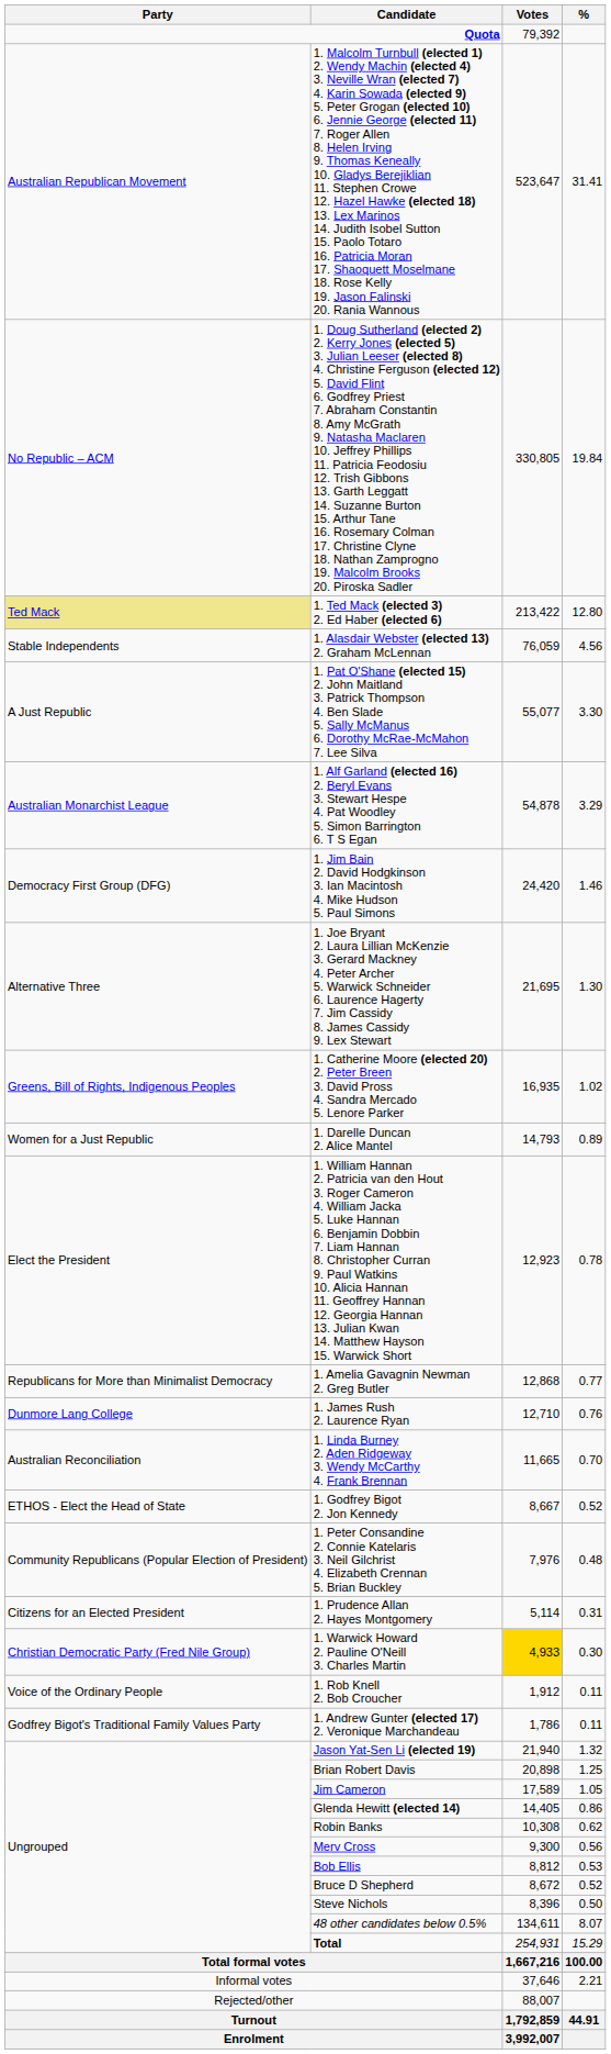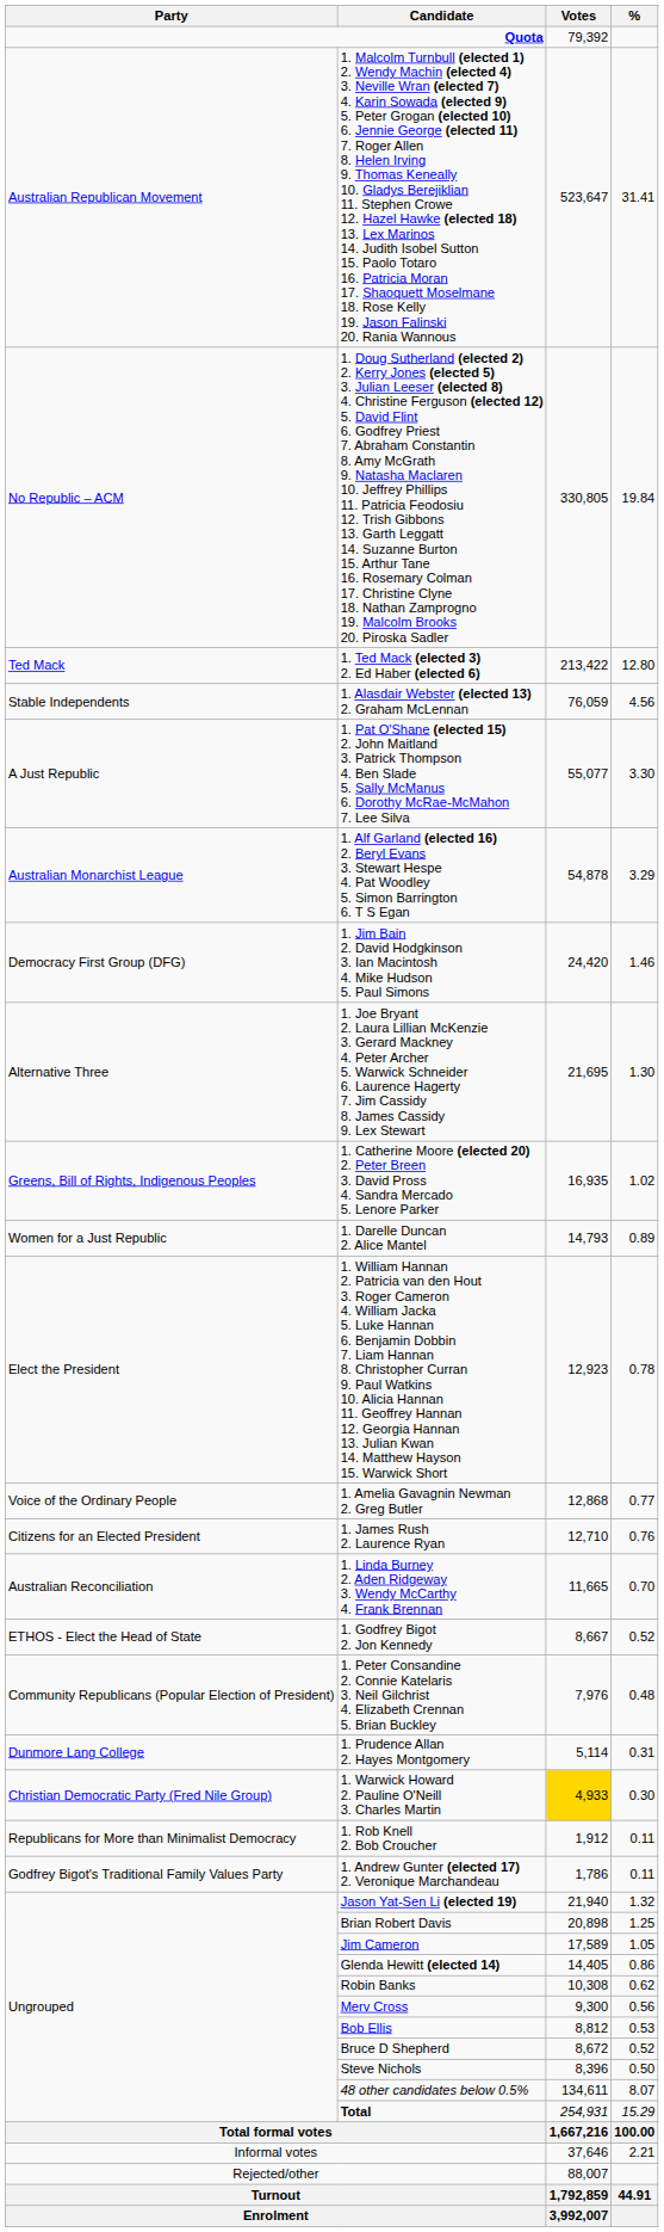1. Ted Mack (elected 3) 2. Ed Haber (elected 6) | Party: khaki background -> no background
1. Amelia Gavagnin Newman 2. Greg Butler | Party: Republicans for More than Minimalist Democracy -> Voice of the Ordinary People
1. James Rush 2. Laurence Ryan | Party: Dunmore Lang College -> Citizens for an Elected President
1. Prudence Allan 2. Hayes Montgomery | Party: Citizens for an Elected President -> Dunmore Lang College
1. Rob Knell 2. Bob Croucher | Party: Voice of the Ordinary People -> Republicans for More than Minimalist Democracy
